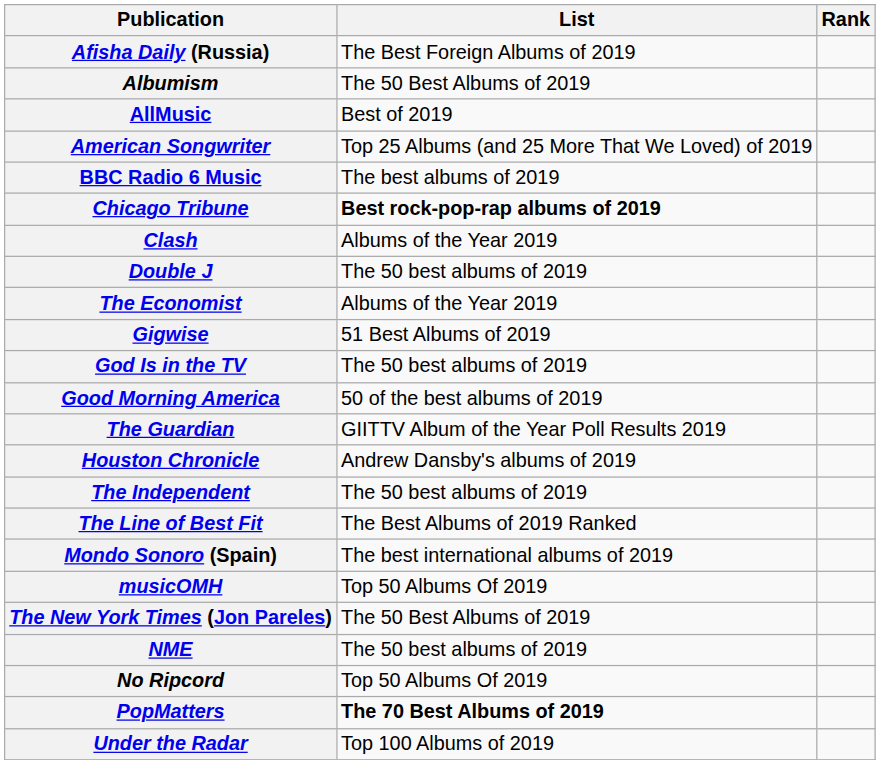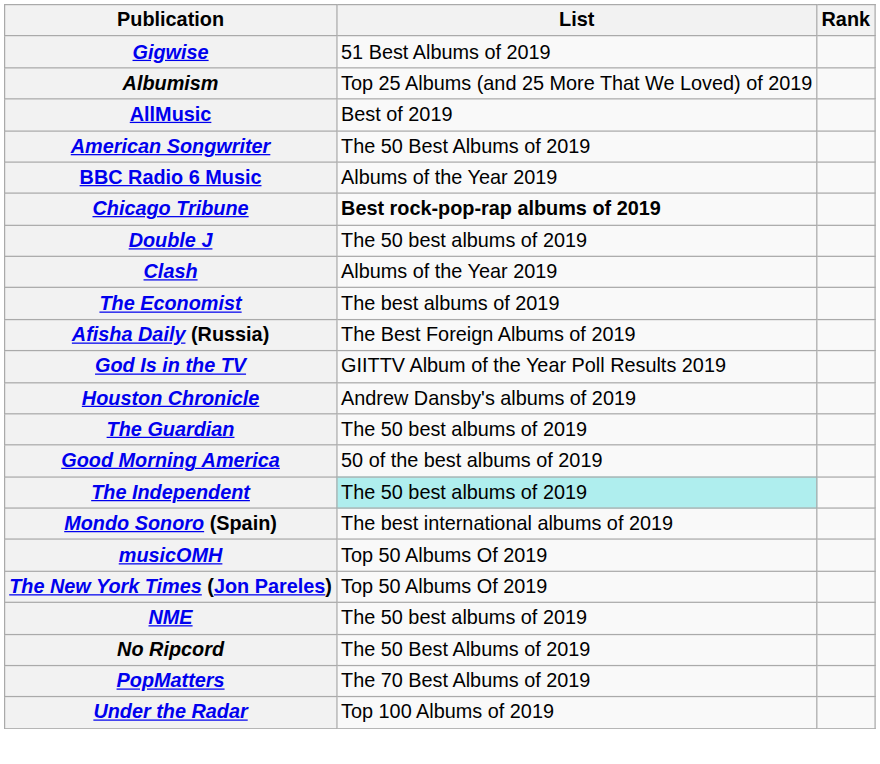rows swapped: Afisha Daily (Russia) <-> Gigwise
Albumism | List: The 50 Best Albums of 2019 -> Top 25 Albums (and 25 More That We Loved) of 2019
American Songwriter | List: Top 25 Albums (and 25 More That We Loved) of 2019 -> The 50 Best Albums of 2019
BBC Radio 6 Music | List: The best albums of 2019 -> Albums of the Year 2019
rows swapped: Clash <-> Double J
The Economist | List: Albums of the Year 2019 -> The best albums of 2019
God Is in the TV | List: The 50 best albums of 2019 -> GIITTV Album of the Year Poll Results 2019
rows swapped: Good Morning America <-> Houston Chronicle
The Guardian | List: GIITTV Album of the Year Poll Results 2019 -> The 50 best albums of 2019
The Independent | List: no background -> paleturquoise background
- row: The Line of Best Fit | The Best Albums of 2019 Ranked
The New York Times (Jon Pareles) | List: The 50 Best Albums of 2019 -> Top 50 Albums Of 2019
No Ripcord | List: Top 50 Albums Of 2019 -> The 50 Best Albums of 2019
PopMatters | List: bold -> normal
